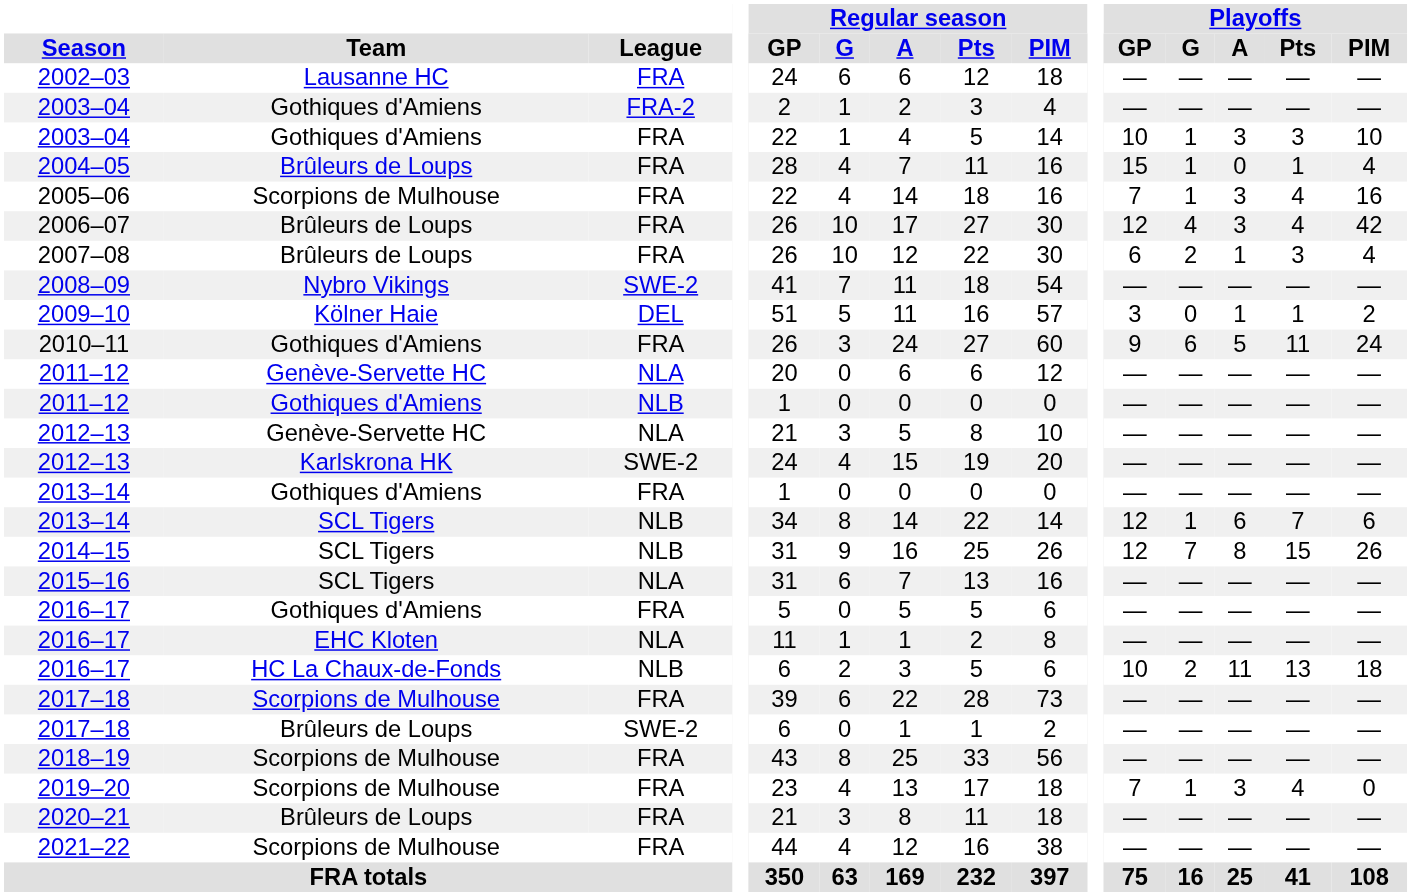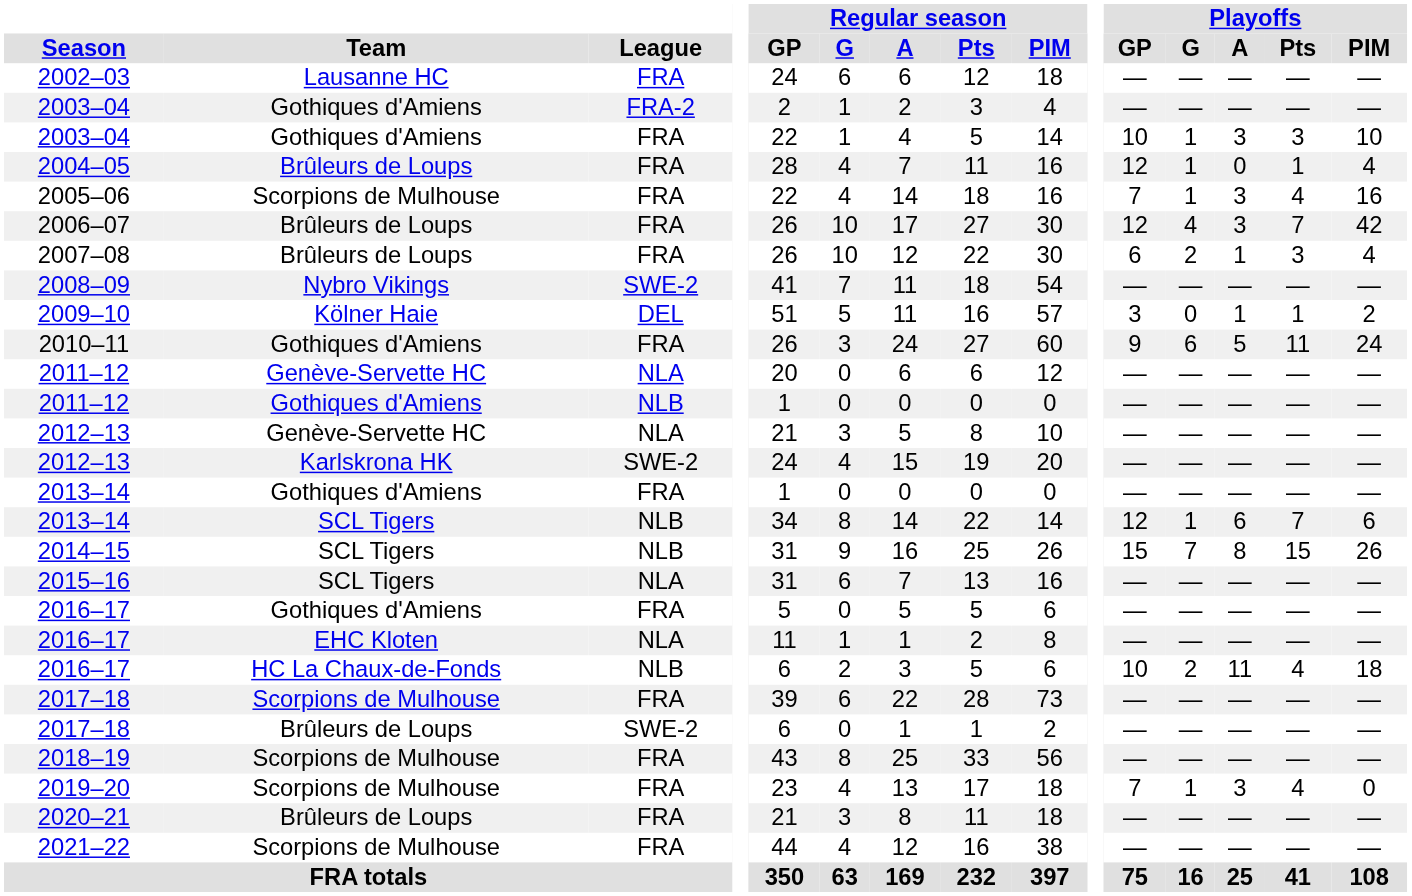2004–05 | Playoffs / GP: 15 -> 12
2006–07 | Playoffs / Pts: 4 -> 7
2014–15 | Playoffs / GP: 12 -> 15
2016–17 / NLB | Playoffs / Pts: 13 -> 4
